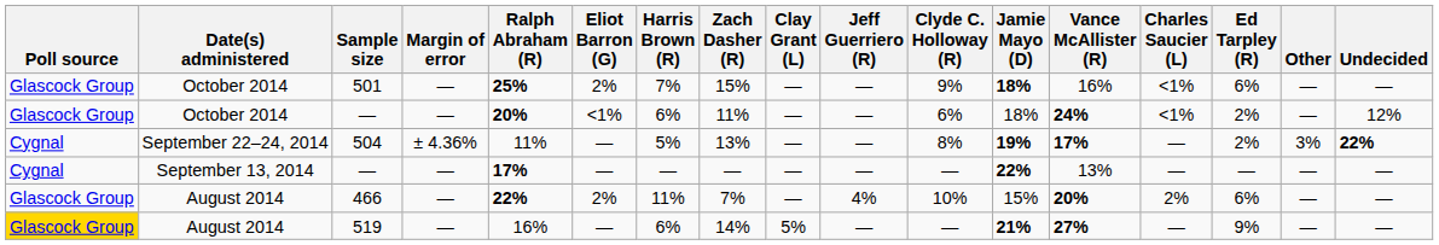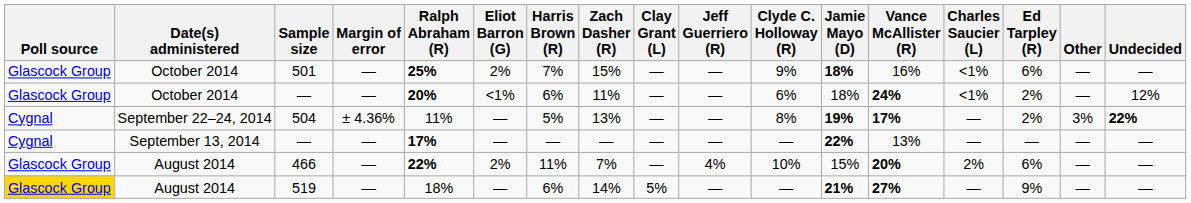519 | Ralph Abraham (R): 16% -> 18%
